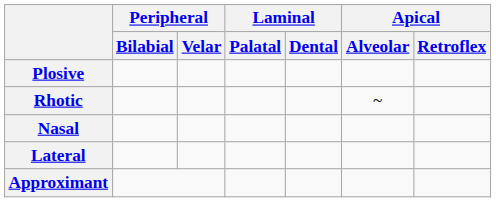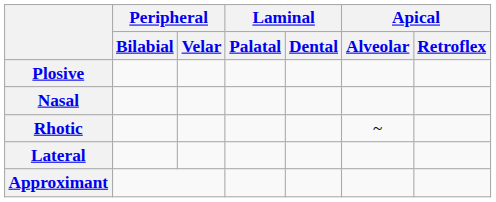rows swapped: Nasal <-> Rhotic
